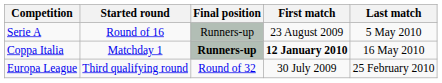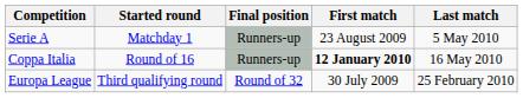Serie A | Started round: Round of 16 -> Matchday 1
Coppa Italia | Started round: Matchday 1 -> Round of 16
Coppa Italia | Final position: bold -> normal
